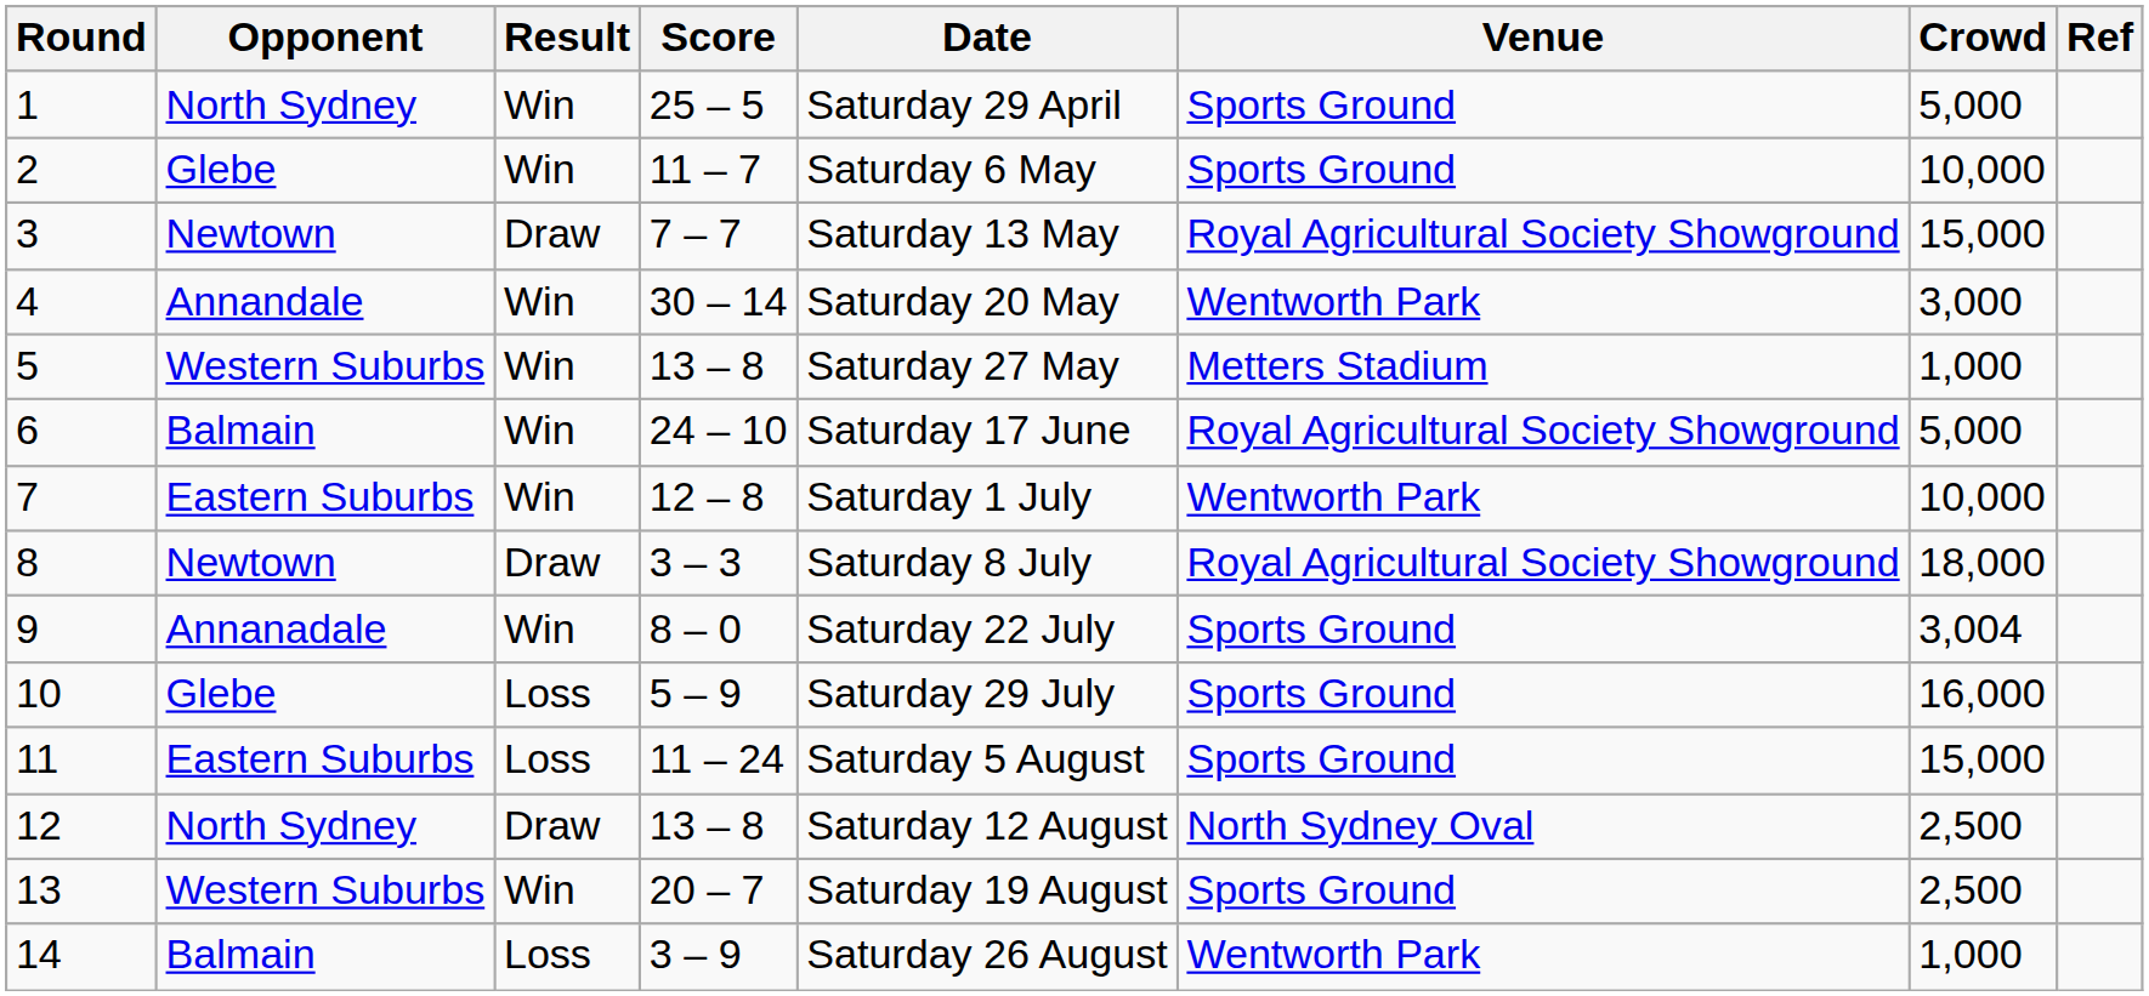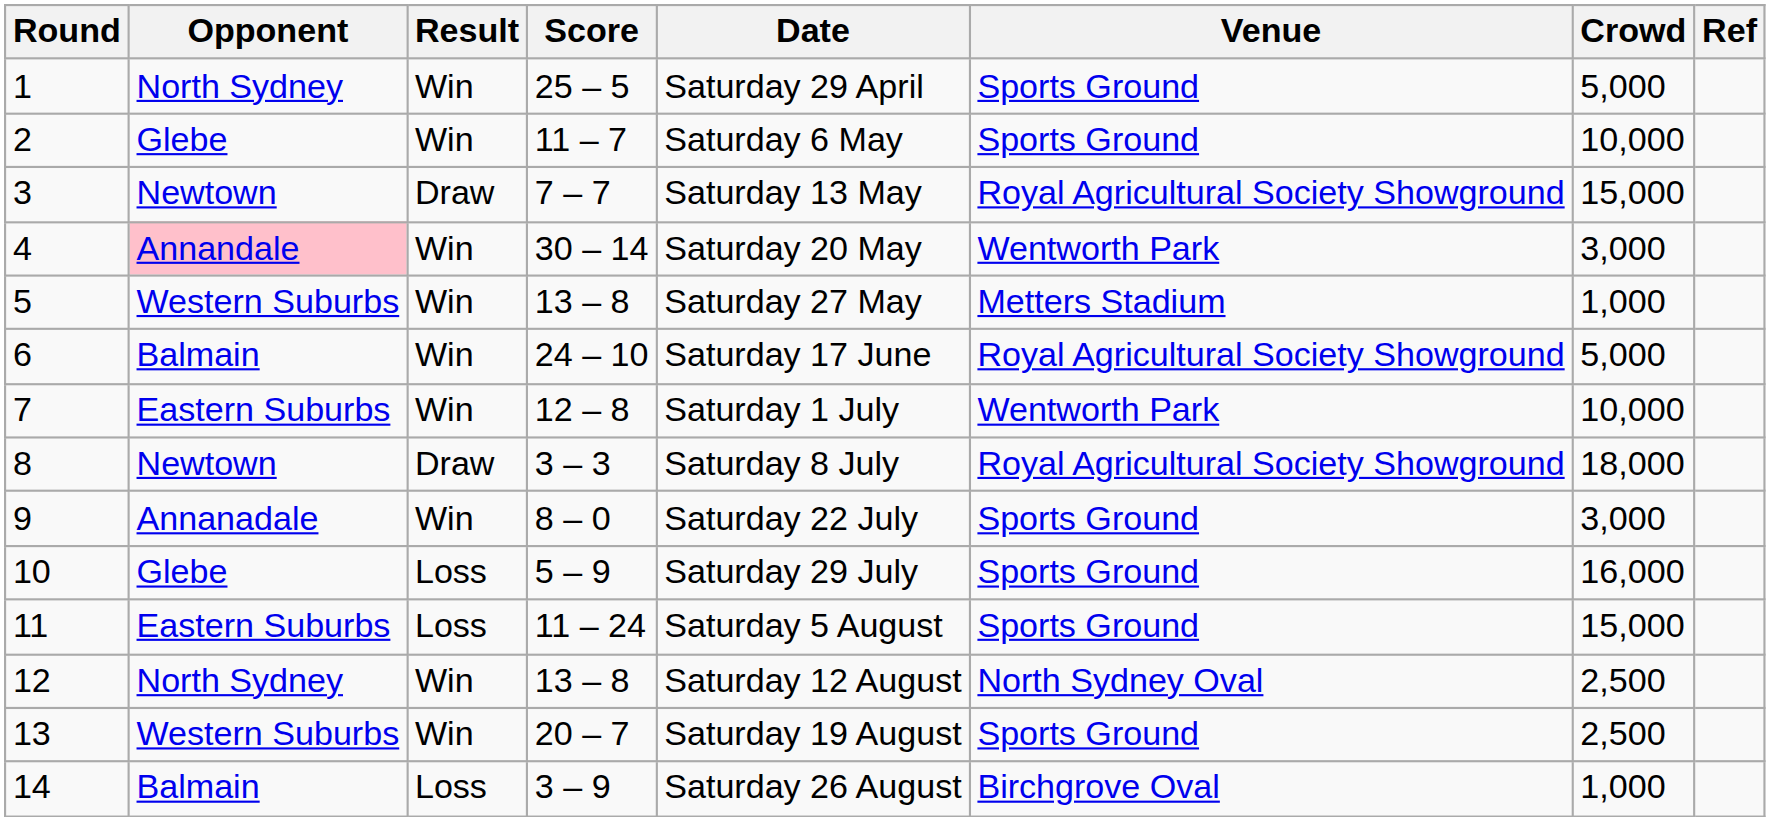4 | Opponent: no background -> pink background
9 | Crowd: 3,004 -> 3,000
12 | Result: Draw -> Win
14 | Venue: Wentworth Park -> Birchgrove Oval
